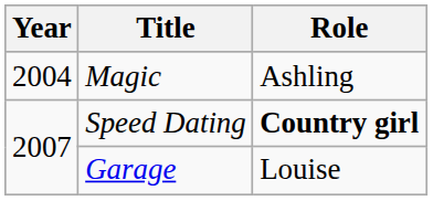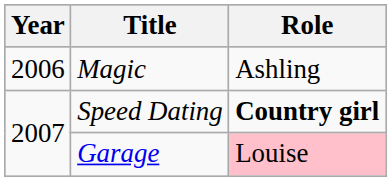Magic | Year: 2004 -> 2006
Garage | Role: no background -> pink background
